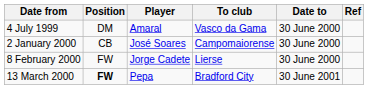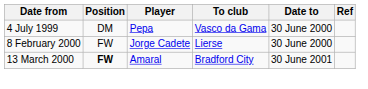4 July 1999 | Player: Amaral -> Pepa
- row: 2 January 2000 | CB | José Soares | Campomaiorense | 30 June 2000
13 March 2000 | Player: Pepa -> Amaral
